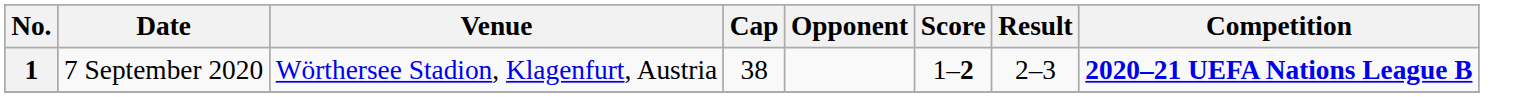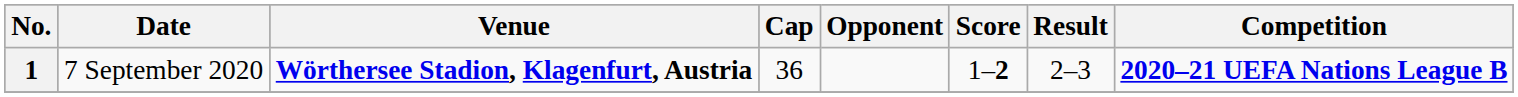1 | Venue: normal -> bold
1 | Cap: 38 -> 36
